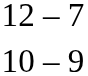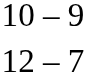rows swapped: 12 – 7 <-> 10 – 9
